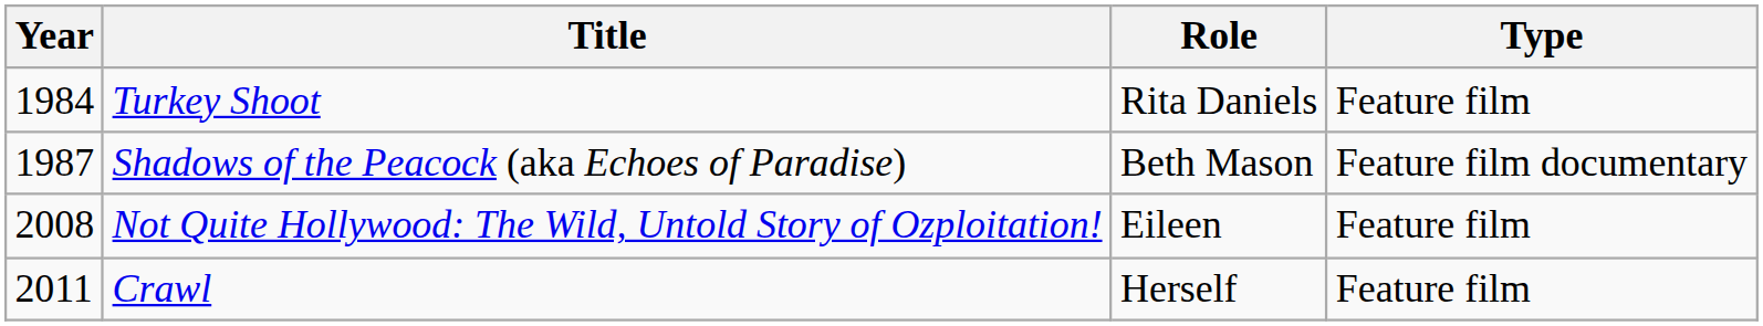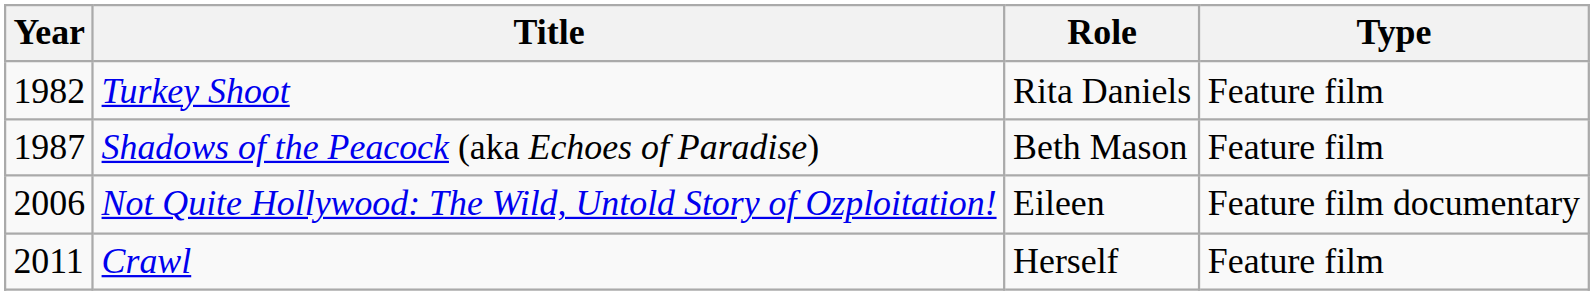Turkey Shoot | Year: 1984 -> 1982
Shadows of the Peacock (aka Echoes of Paradise) | Type: Feature film documentary -> Feature film
Not Quite Hollywood: The Wild, Untold Story of Ozploitation! | Year: 2008 -> 2006
Not Quite Hollywood: The Wild, Untold Story of Ozploitation! | Type: Feature film -> Feature film documentary
